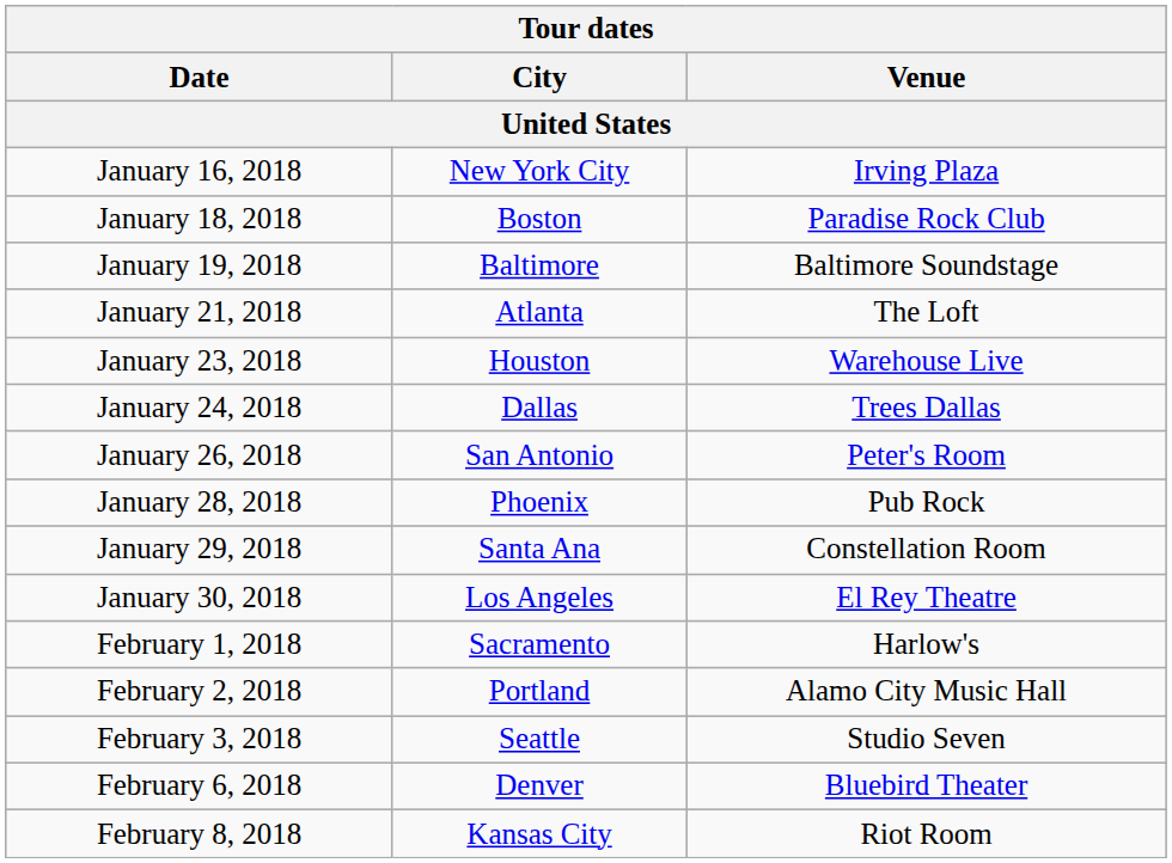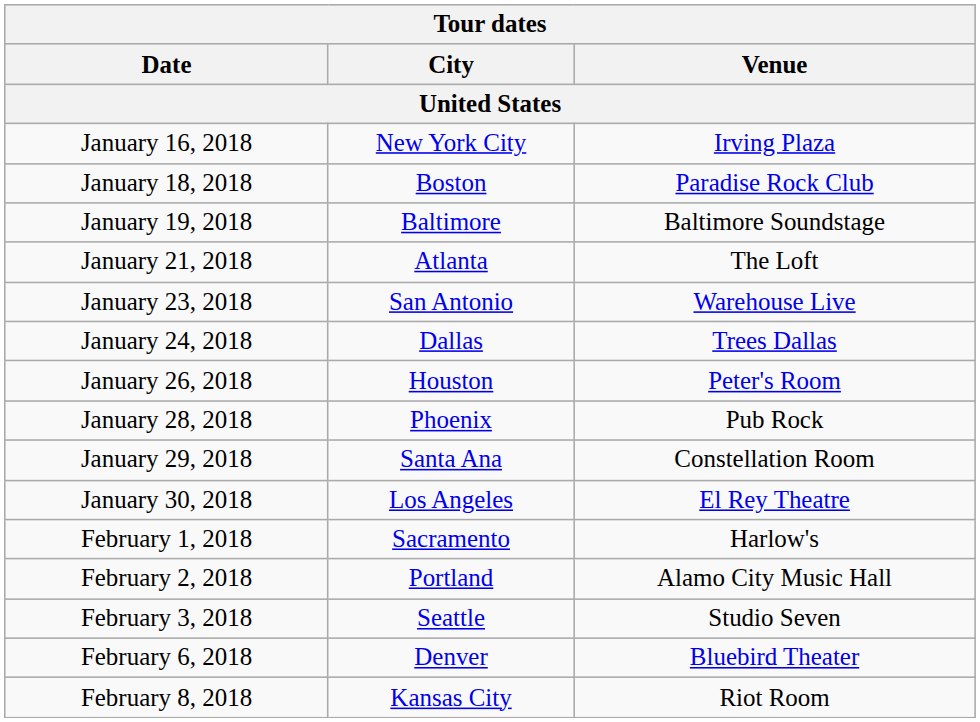January 23, 2018 | City: Houston -> San Antonio
January 26, 2018 | City: San Antonio -> Houston
